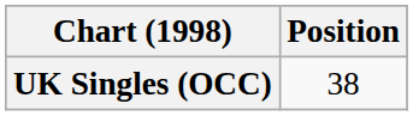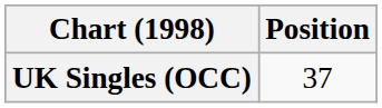UK Singles (OCC) | Position: 38 -> 37
